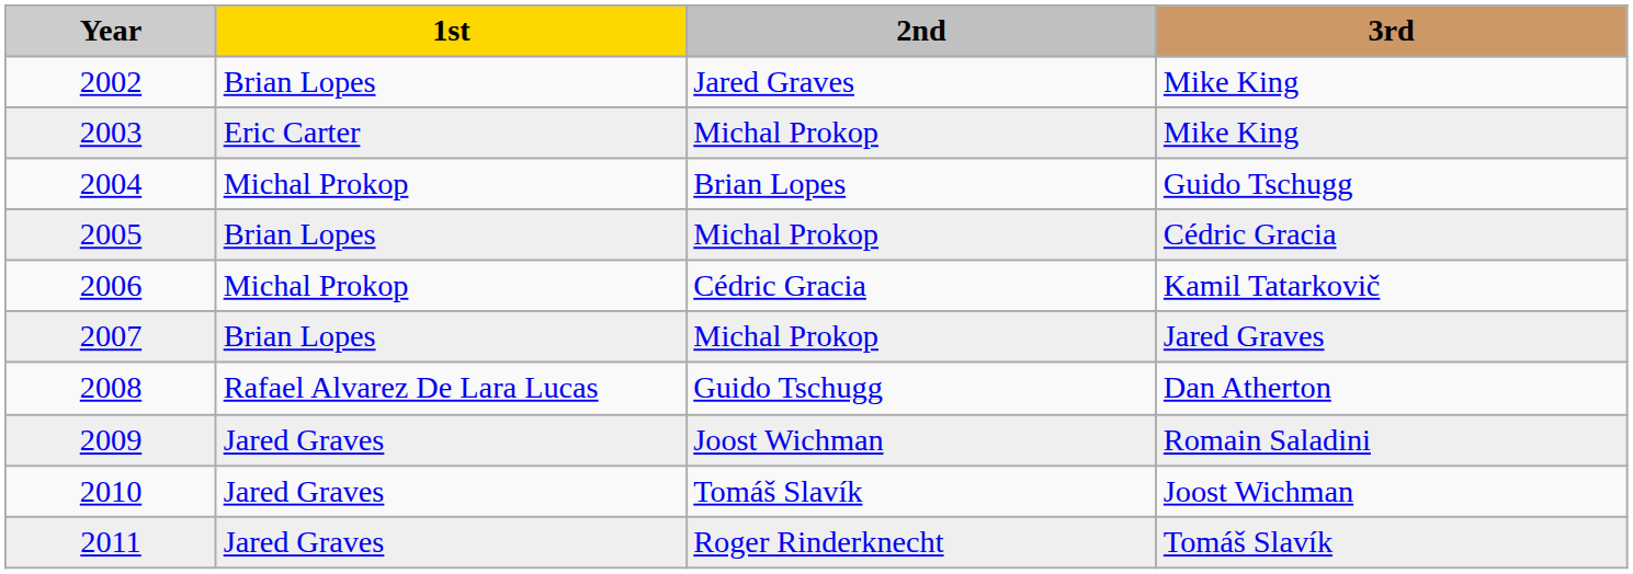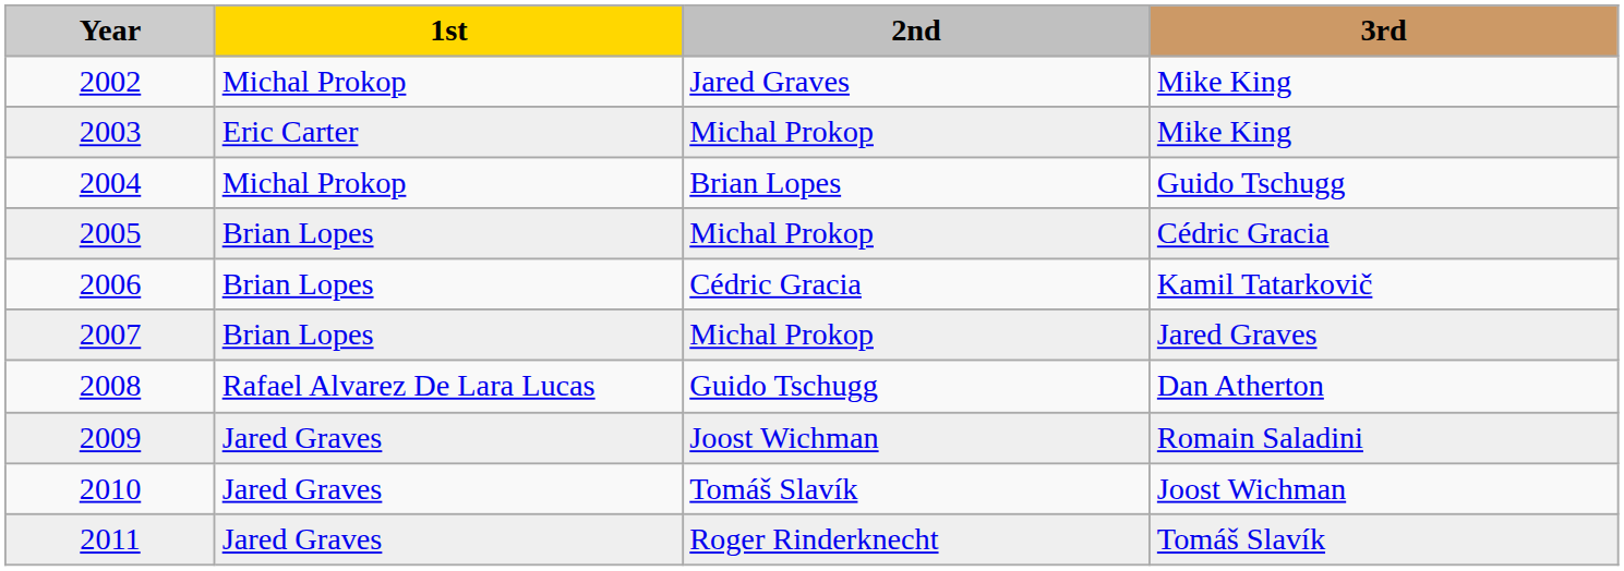2002 / Mike King | 1st: Brian Lopes -> Michal Prokop
Kamil Tatarkovič | 1st: Michal Prokop -> Brian Lopes
